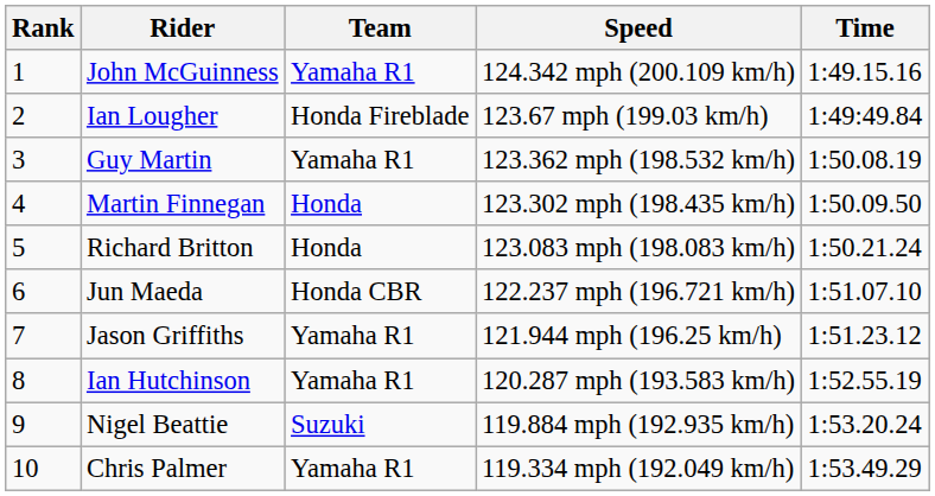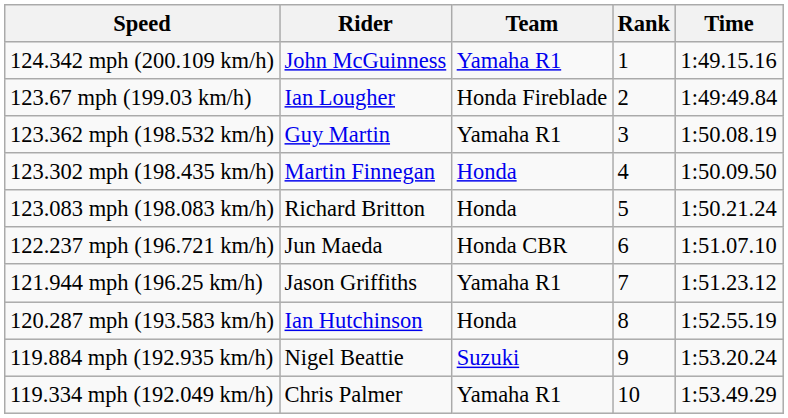columns swapped: Rank <-> Speed
Ian Hutchinson | Team: Yamaha R1 -> Honda
